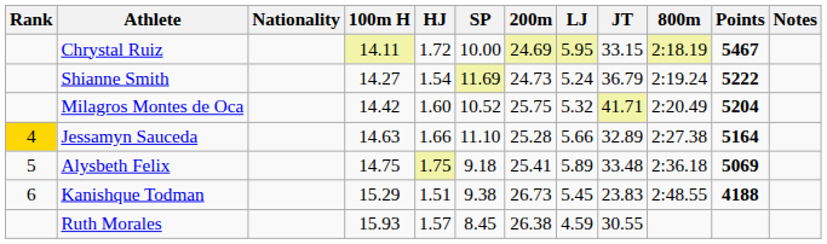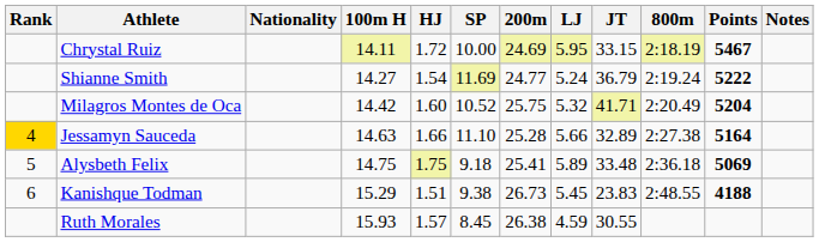Shianne Smith | 200m: 24.73 -> 24.77
